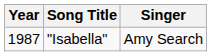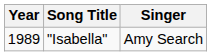"Isabella" | Year: 1987 -> 1989
